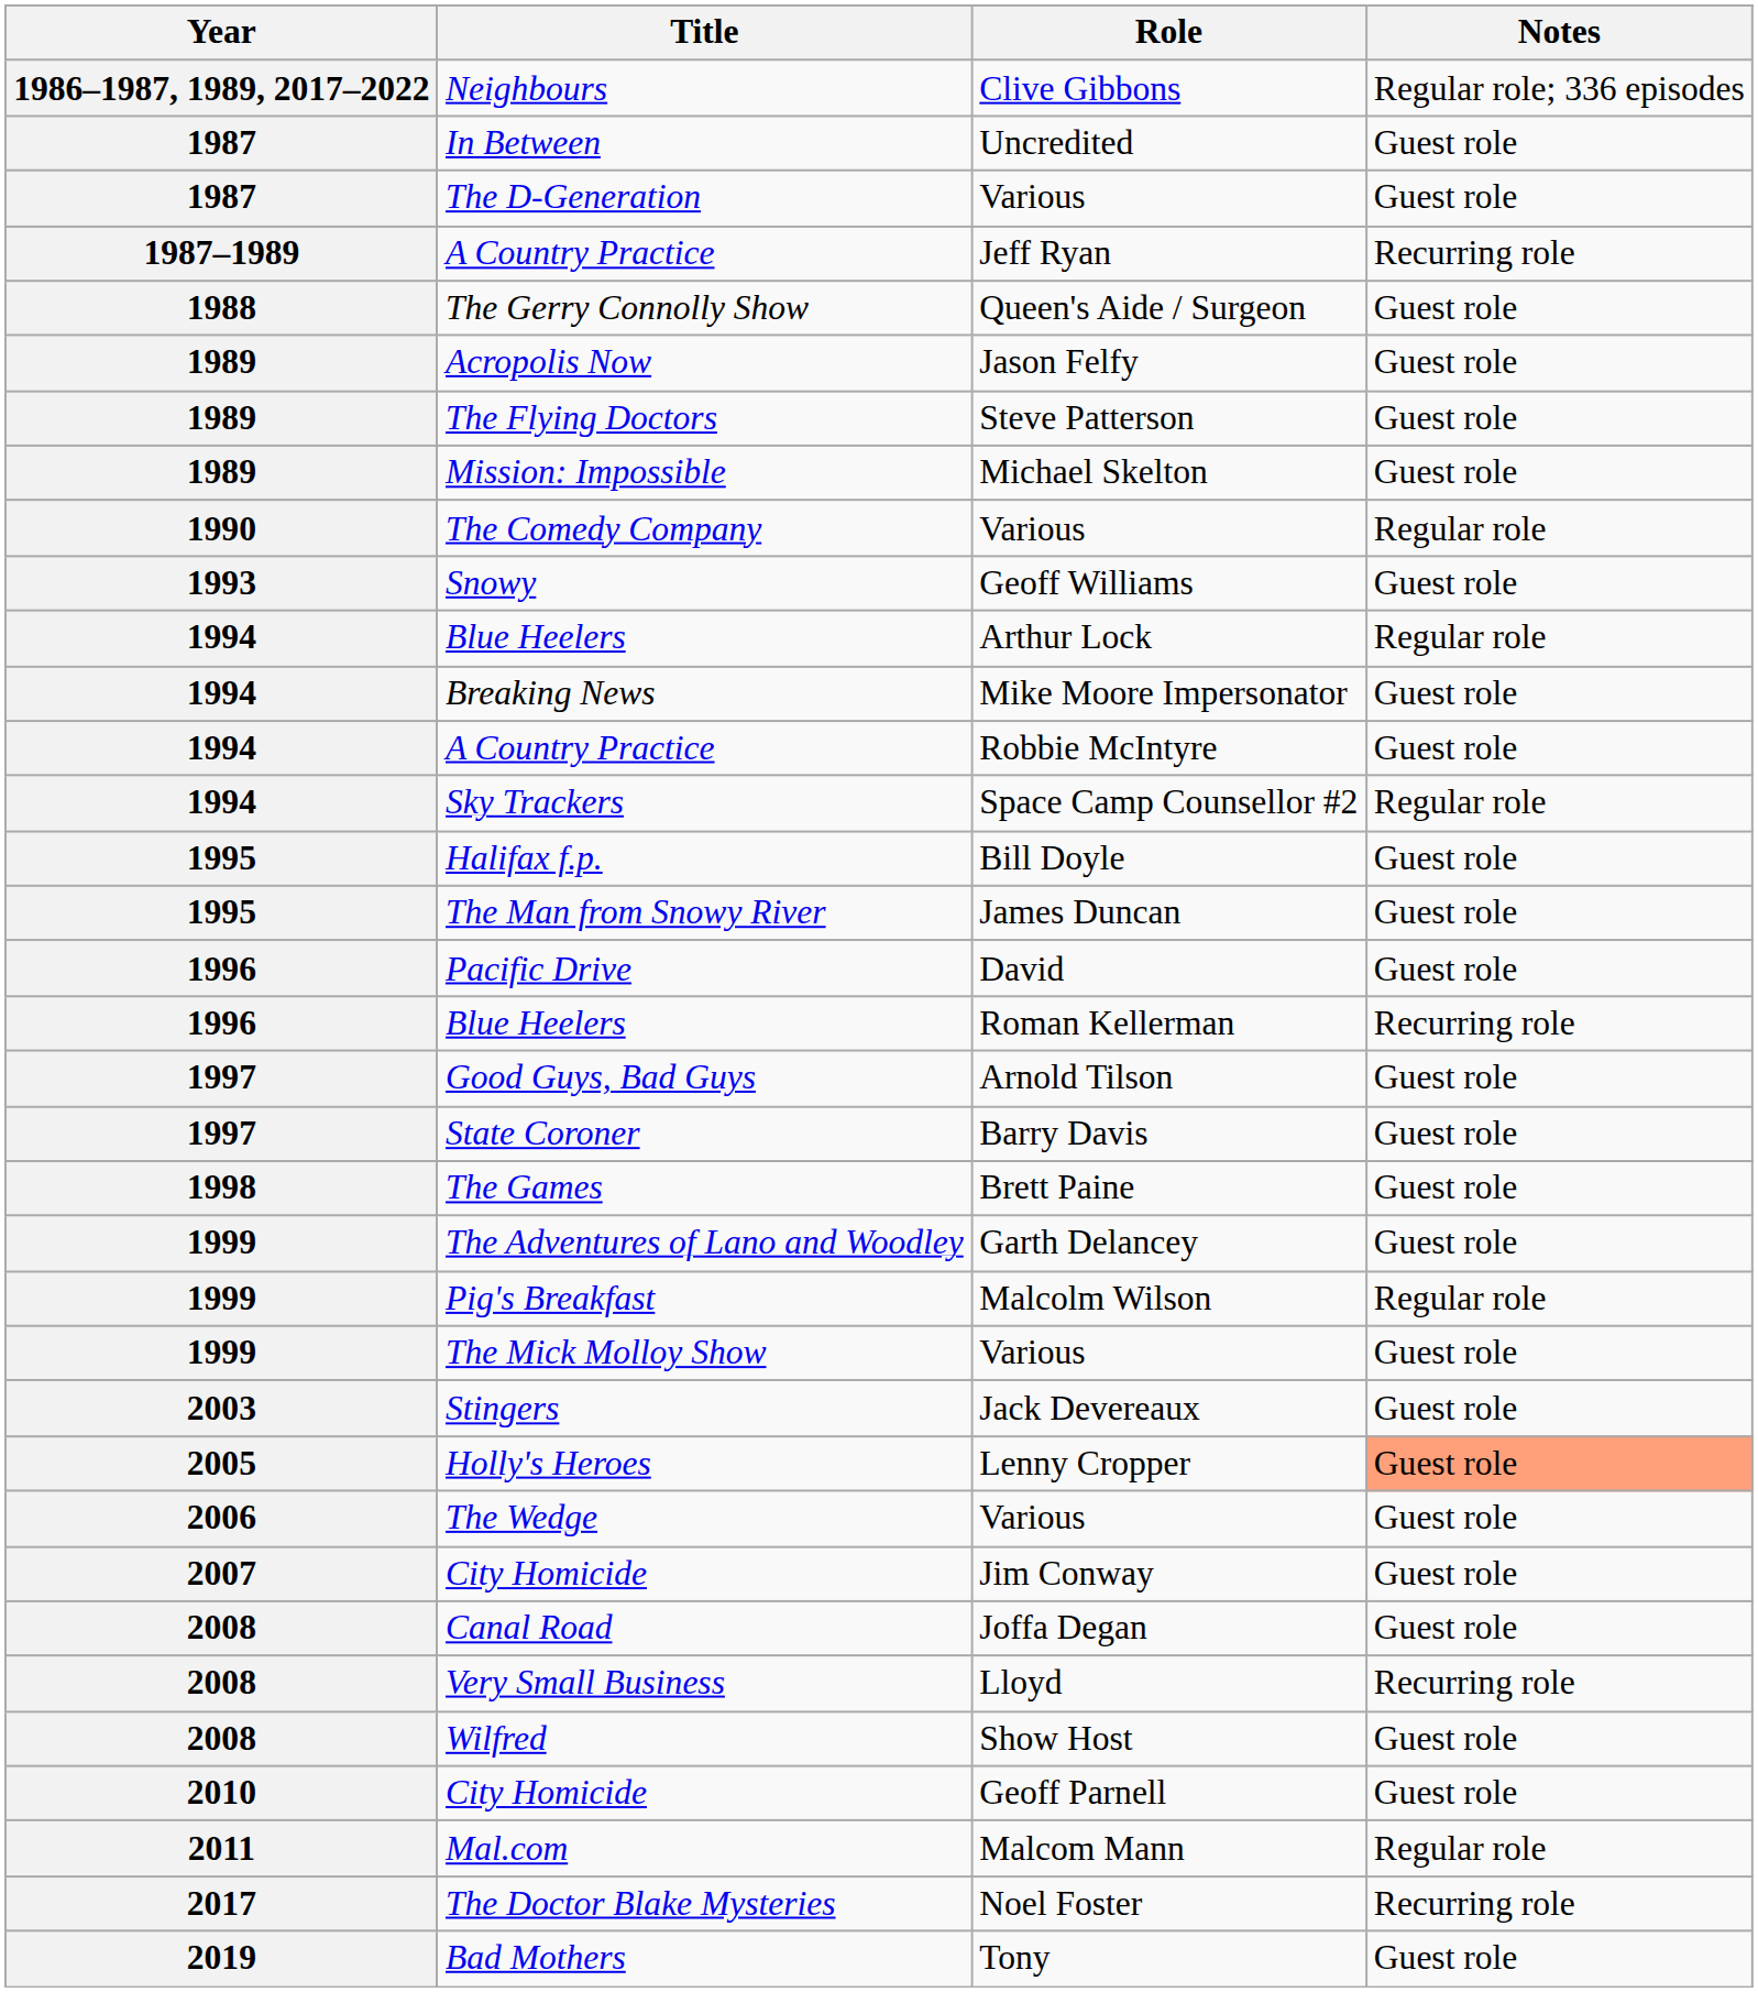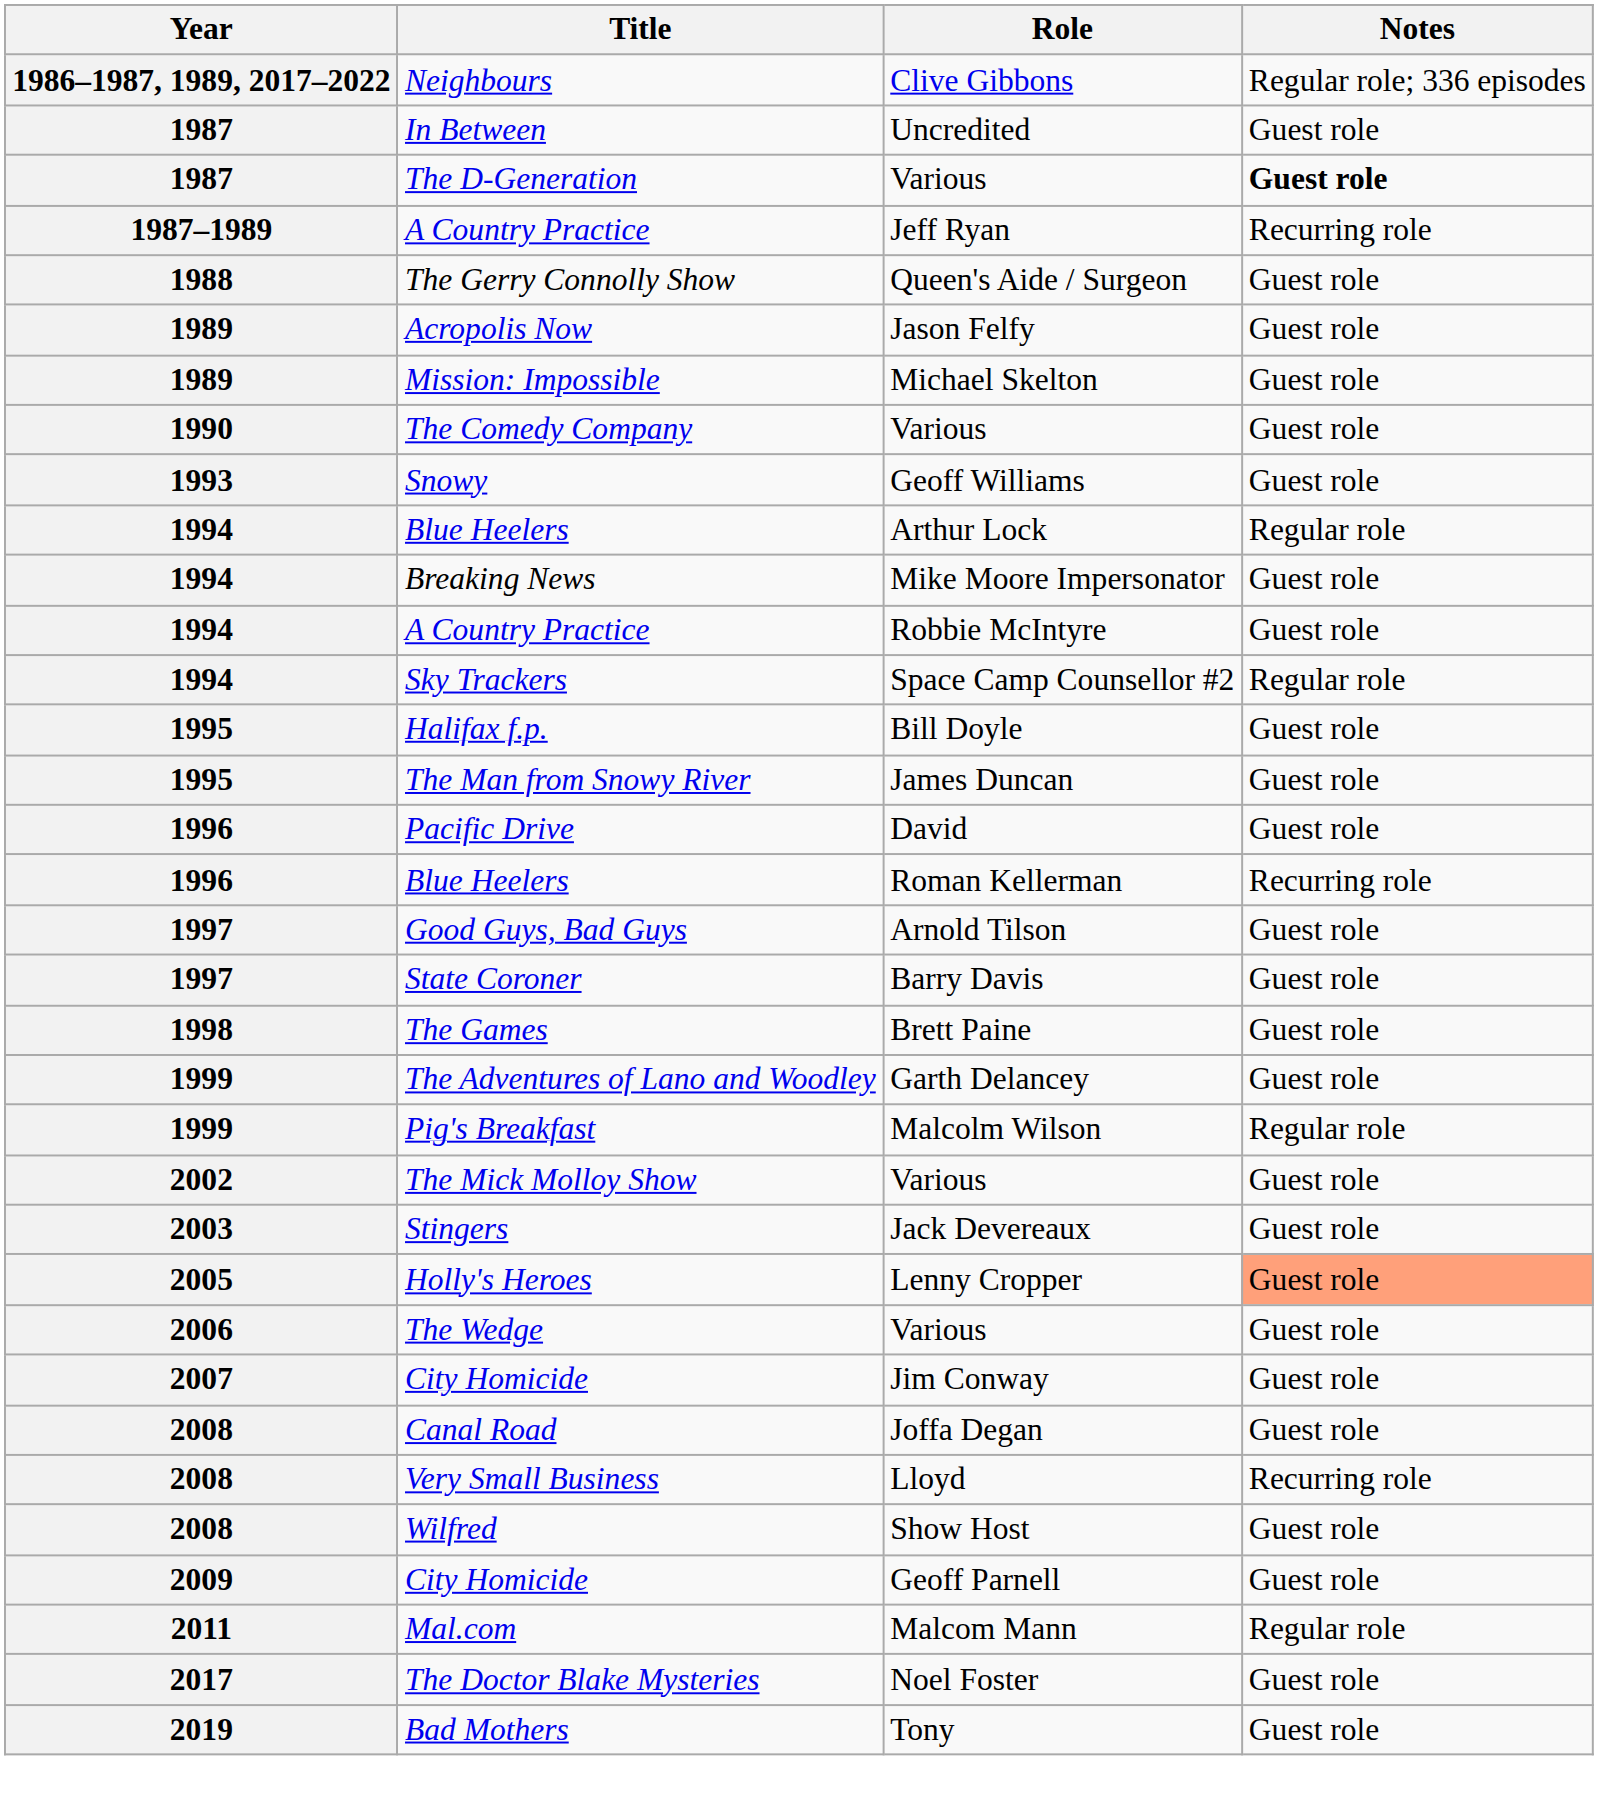The D-Generation | Notes: normal -> bold
- row: 1989 | The Flying Doctors | Steve Patterson | Guest role
The Comedy Company | Notes: Regular role -> Guest role
The Mick Molloy Show | Year: 1999 -> 2002
City Homicide / Geoff Parnell | Year: 2010 -> 2009
The Doctor Blake Mysteries | Notes: Recurring role -> Guest role
